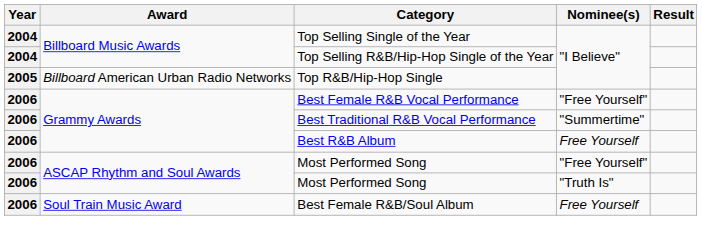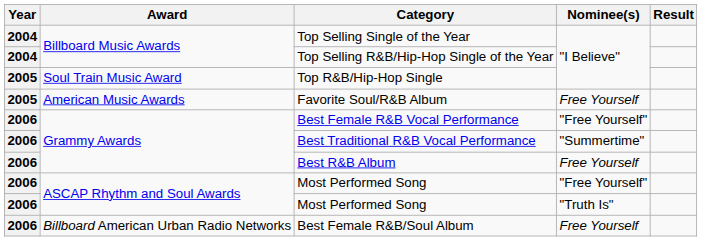Top R&B/Hip-Hop Single | Award: Billboard American Urban Radio Networks -> Soul Train Music Award
+ row: 2005 | American Music Awards | Favorite Soul/R&B Album | Free Yourself
Best Female R&B/Soul Album | Award: Soul Train Music Award -> Billboard American Urban Radio Networks
